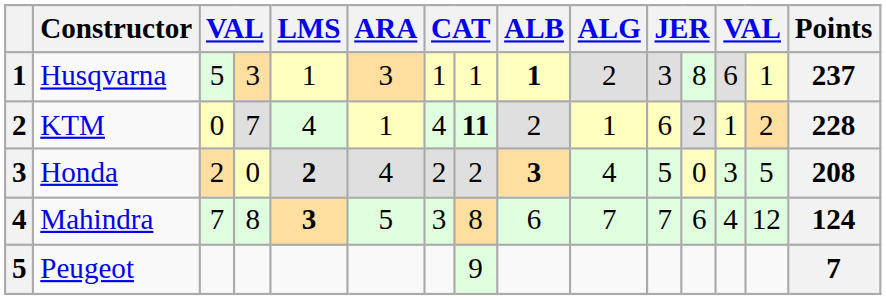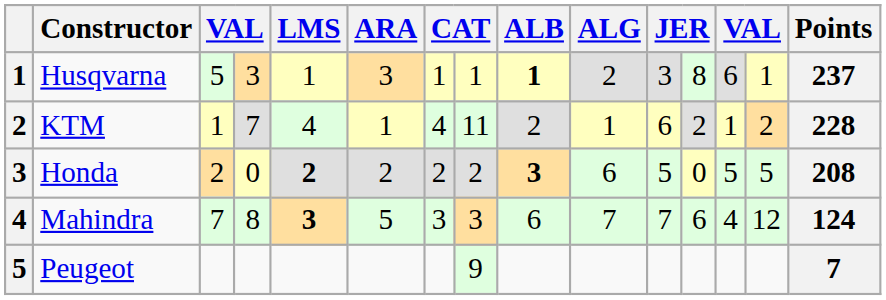KTM | column 3: 0 -> 1
KTM | column 8: bold -> normal
Honda | ARA: 4 -> 2
Honda | ALG: 4 -> 6
Honda | column 13: 3 -> 5
Mahindra | column 8: 8 -> 3
